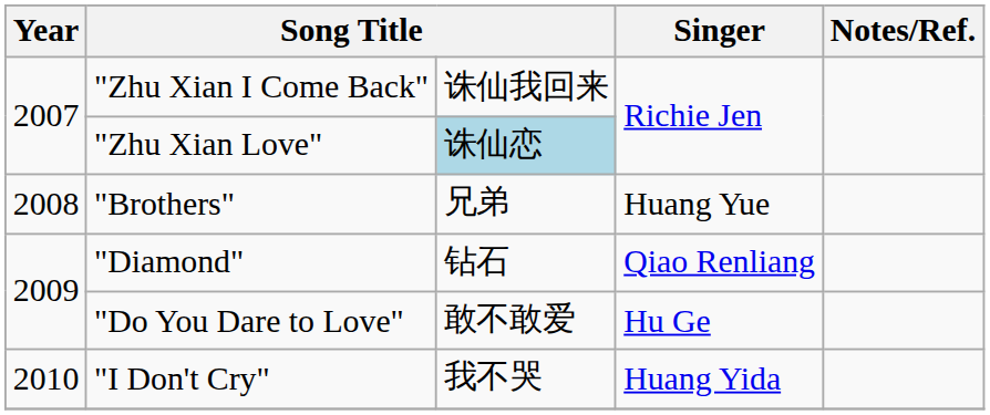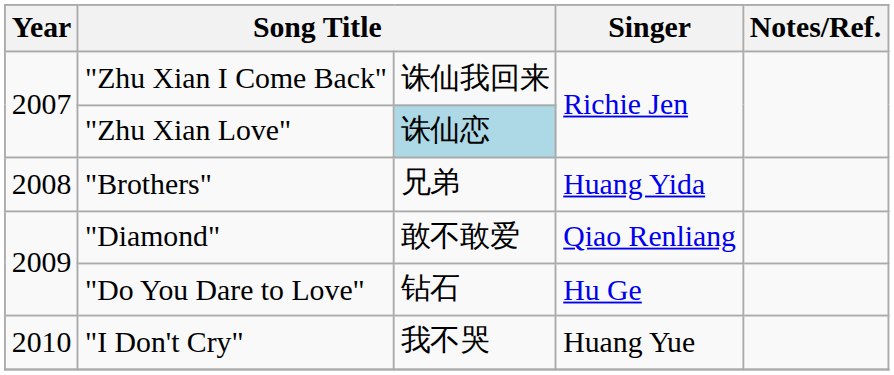"Brothers" | Singer: Huang Yue -> Huang Yida
"Diamond" | column 3: 钻石 -> 敢不敢爱
"Do You Dare to Love" | column 3: 敢不敢爱 -> 钻石
"I Don't Cry" | Singer: Huang Yida -> Huang Yue
